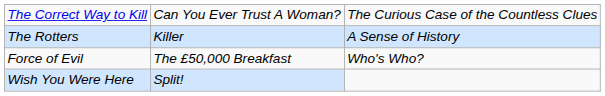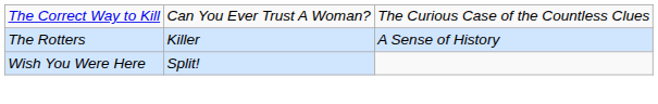- row: Force of Evil | The £50,000 Breakfast | Who's Who?
